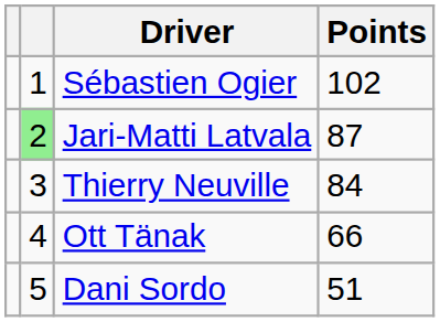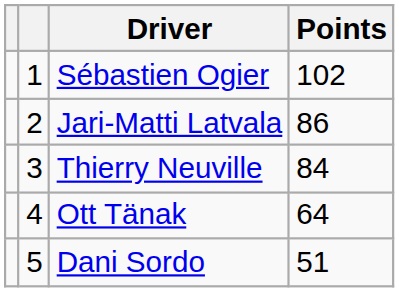Jari-Matti Latvala | column 2: lightgreen background -> no background
Jari-Matti Latvala | Points: 87 -> 86
Ott Tänak | Points: 66 -> 64
